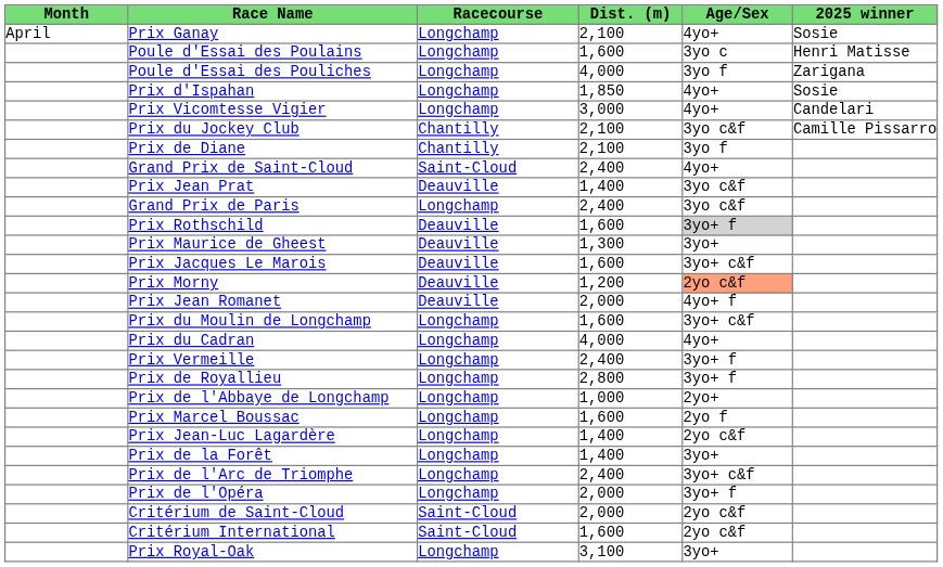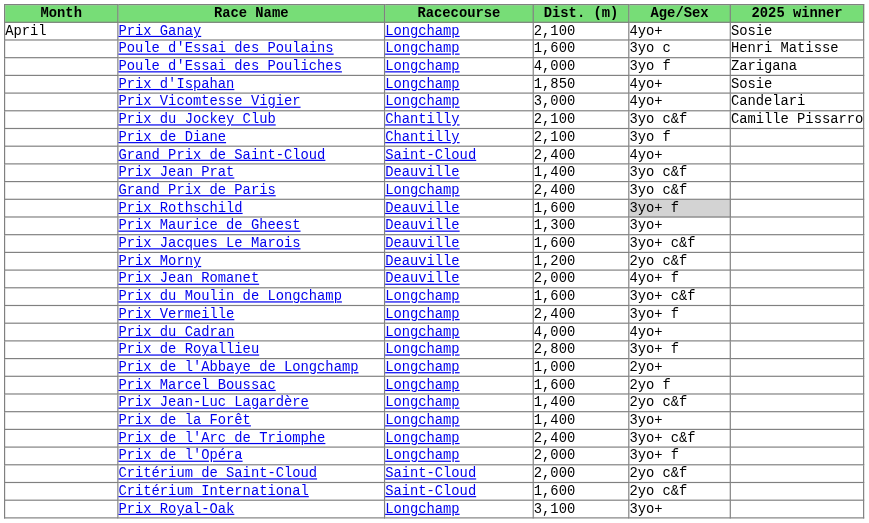Prix Morny | Age/Sex: lightsalmon background -> no background
rows swapped: Prix Vermeille <-> Prix du Cadran
